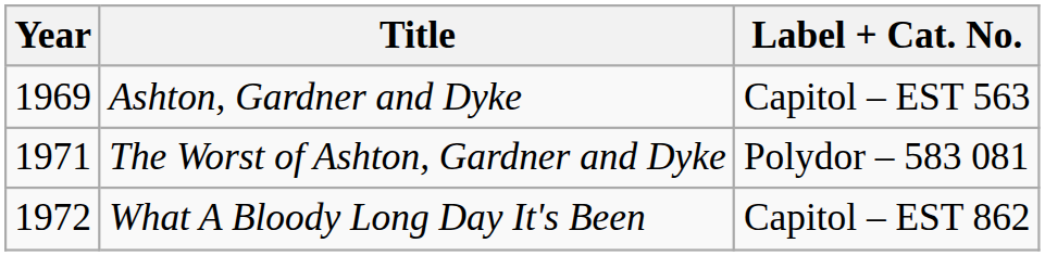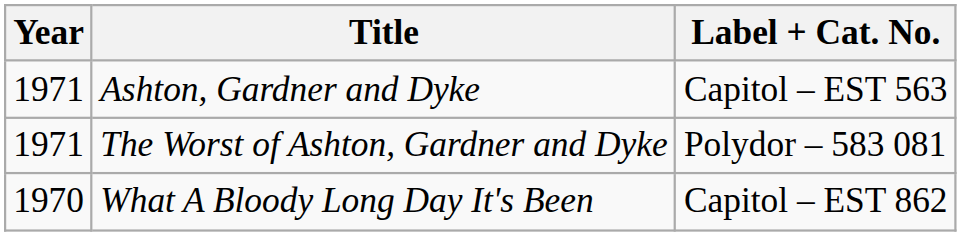Ashton, Gardner and Dyke | Year: 1969 -> 1971
What A Bloody Long Day It's Been | Year: 1972 -> 1970
